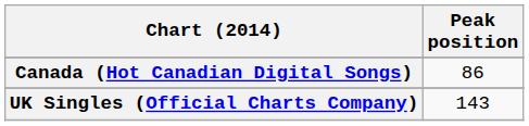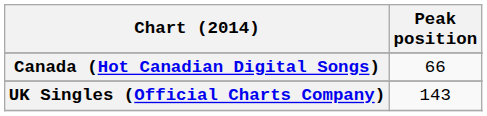Canada (Hot Canadian Digital Songs) | Peak position: 86 -> 66
